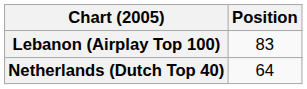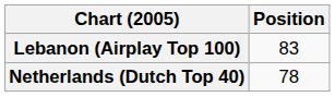Netherlands (Dutch Top 40) | Position: 64 -> 78
